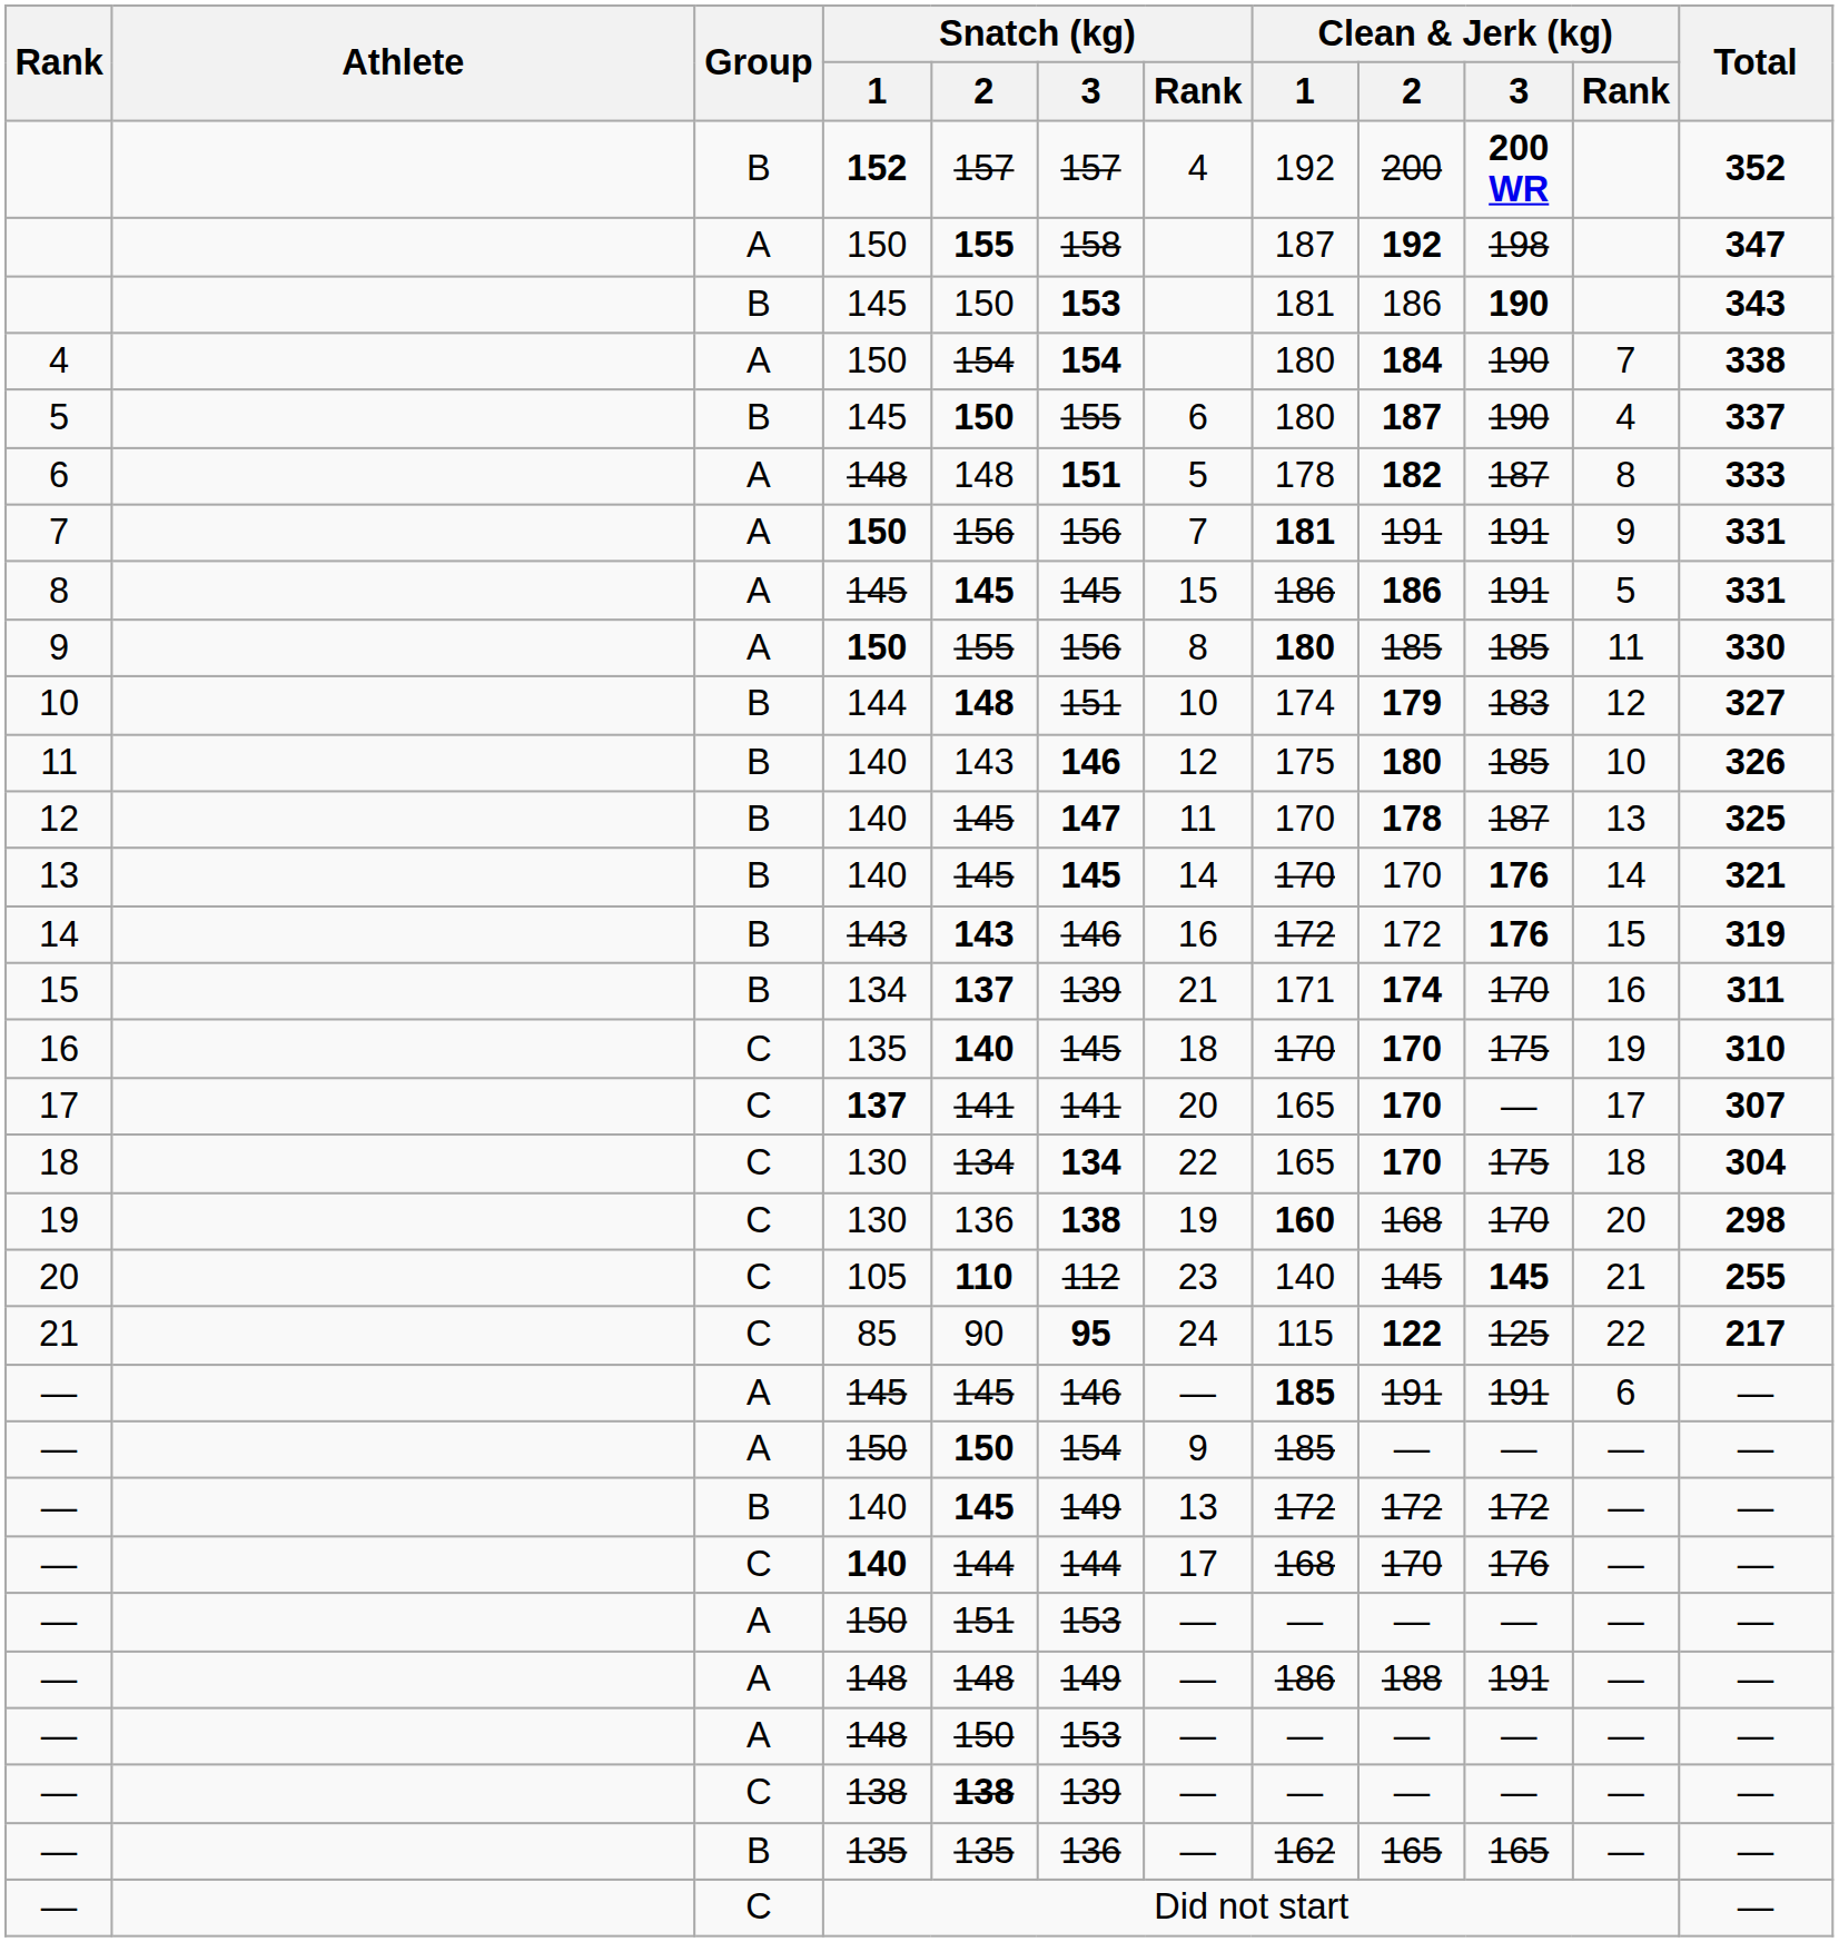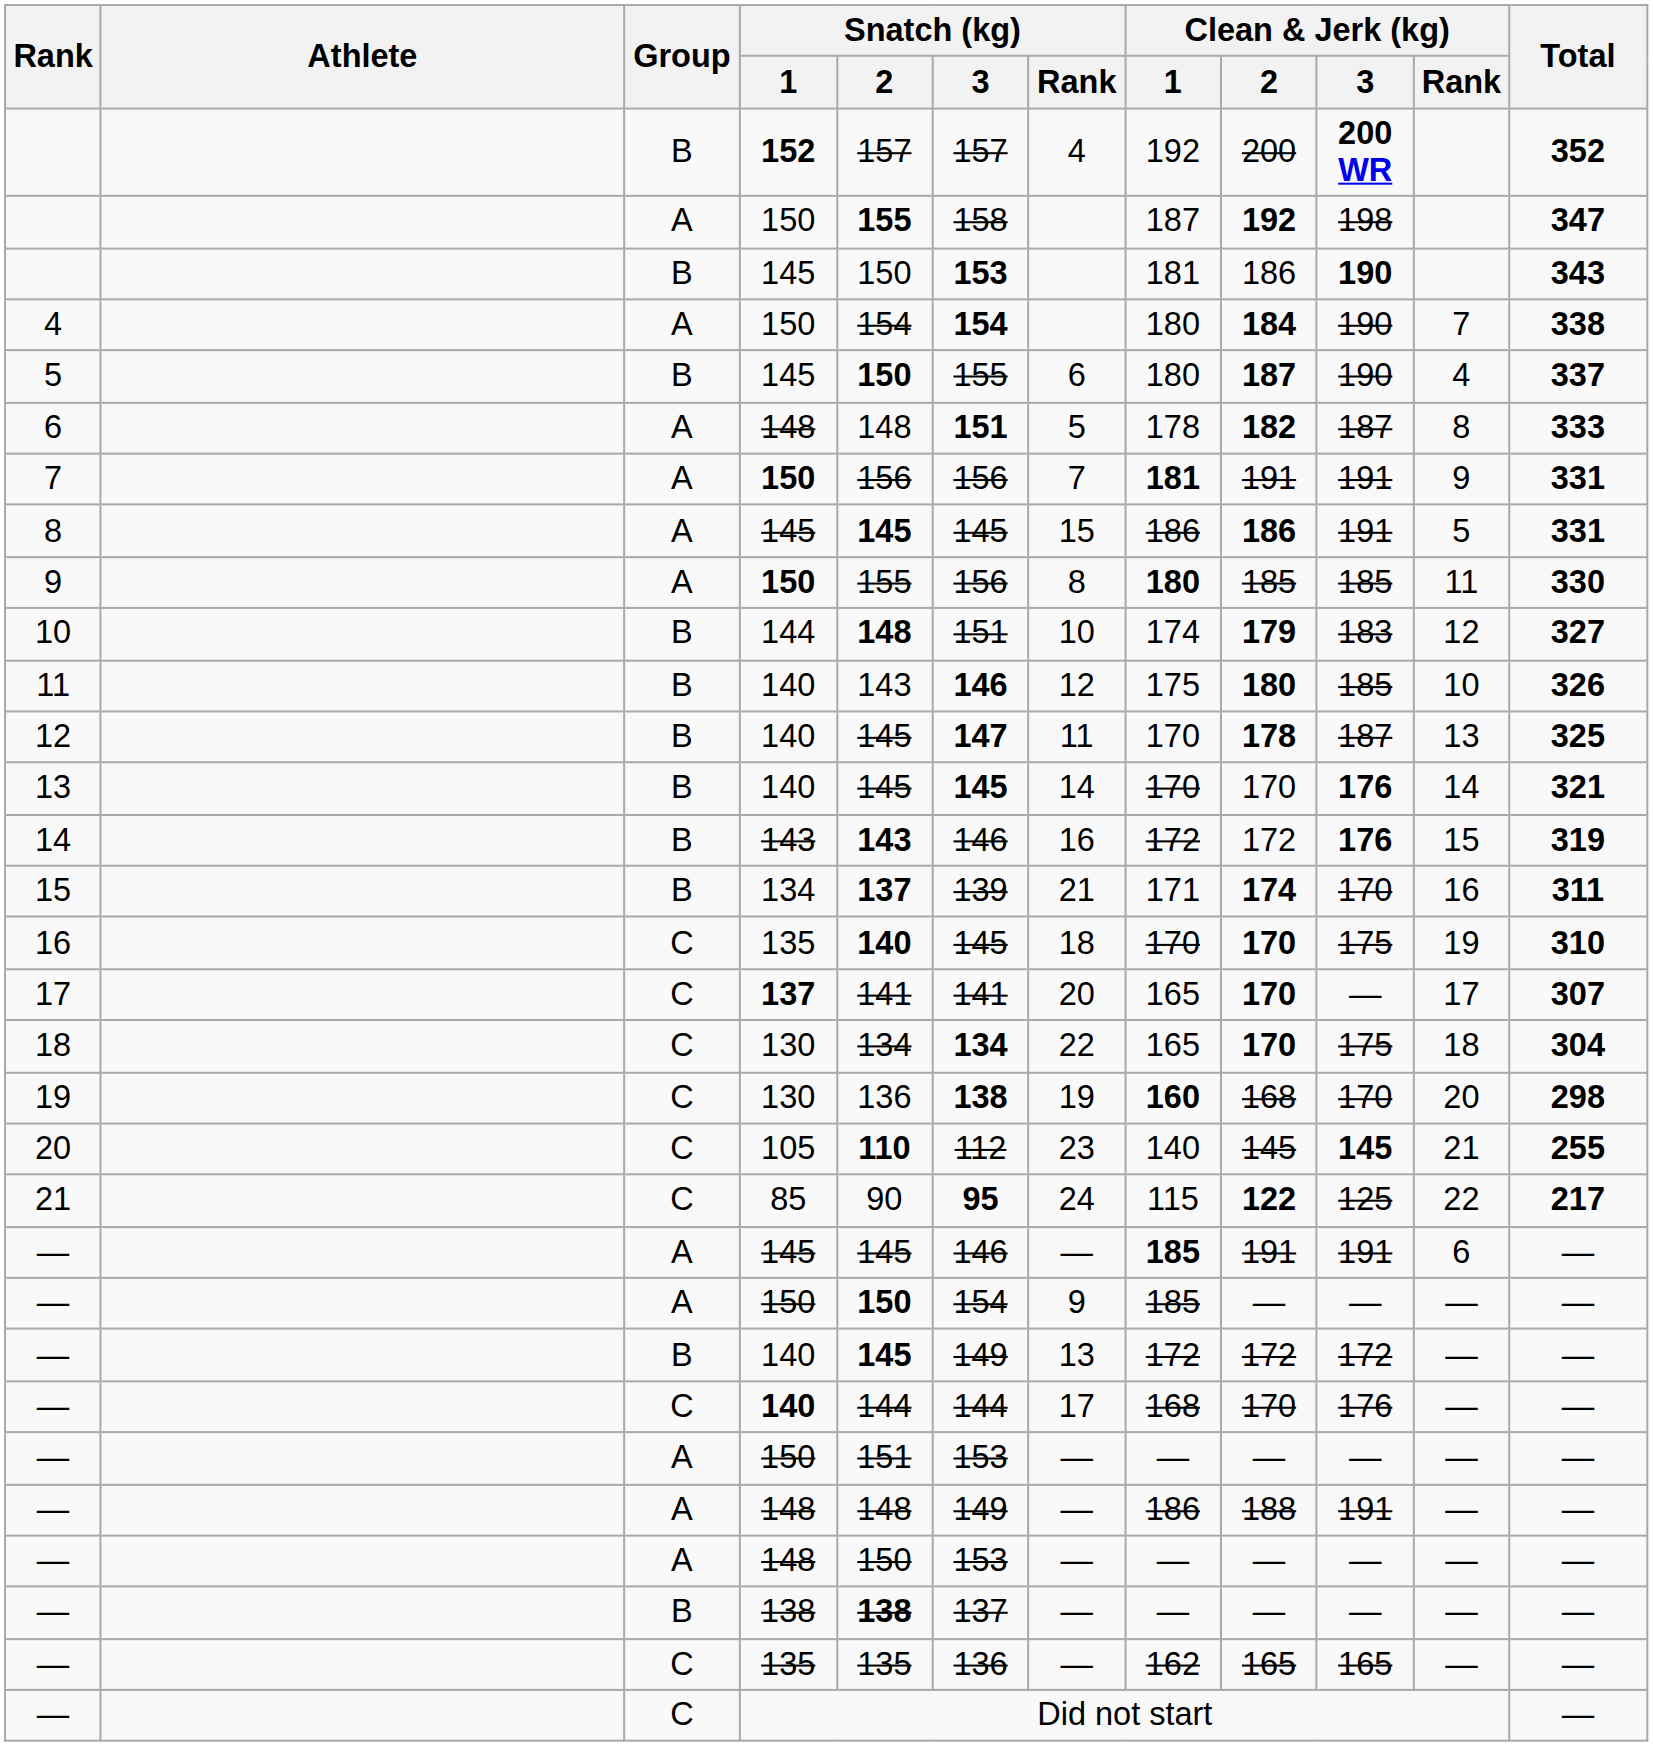— / 138 | Group: C -> B
— / 138 | Snatch (kg) / 3: 139 -> 137
— / 135 | Group: B -> C
